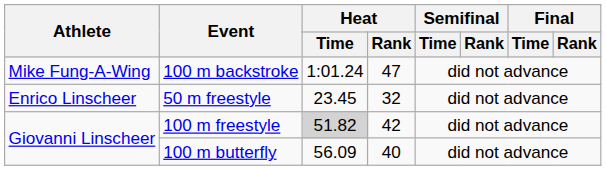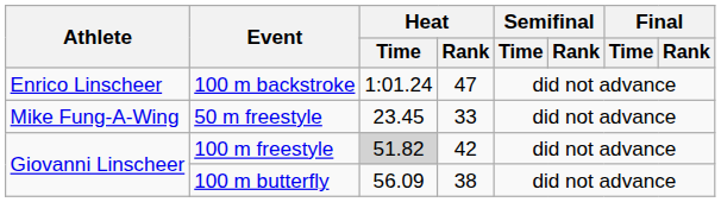100 m backstroke | Athlete: Mike Fung-A-Wing -> Enrico Linscheer
50 m freestyle | Athlete: Enrico Linscheer -> Mike Fung-A-Wing
50 m freestyle | Heat / Rank: 32 -> 33
100 m butterfly | Heat / Rank: 40 -> 38
